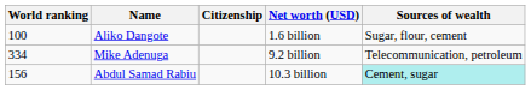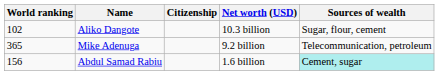Aliko Dangote | World ranking: 100 -> 102
Aliko Dangote | Net worth (USD): 1.6 billion -> 10.3 billion
Mike Adenuga | World ranking: 334 -> 365
Abdul Samad Rabiu | Net worth (USD): 10.3 billion -> 1.6 billion
